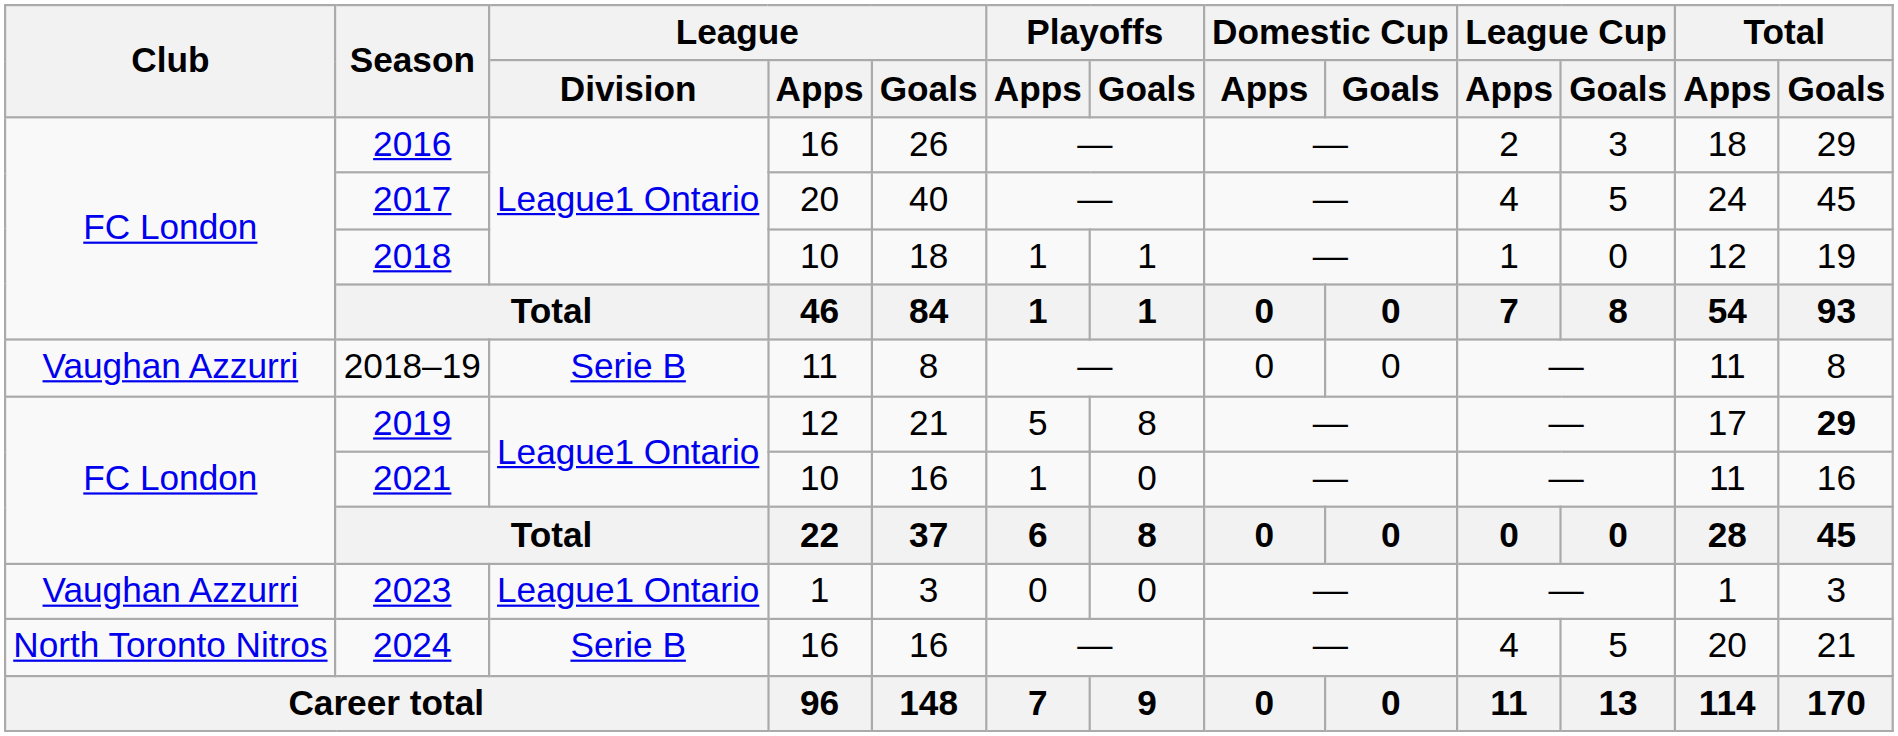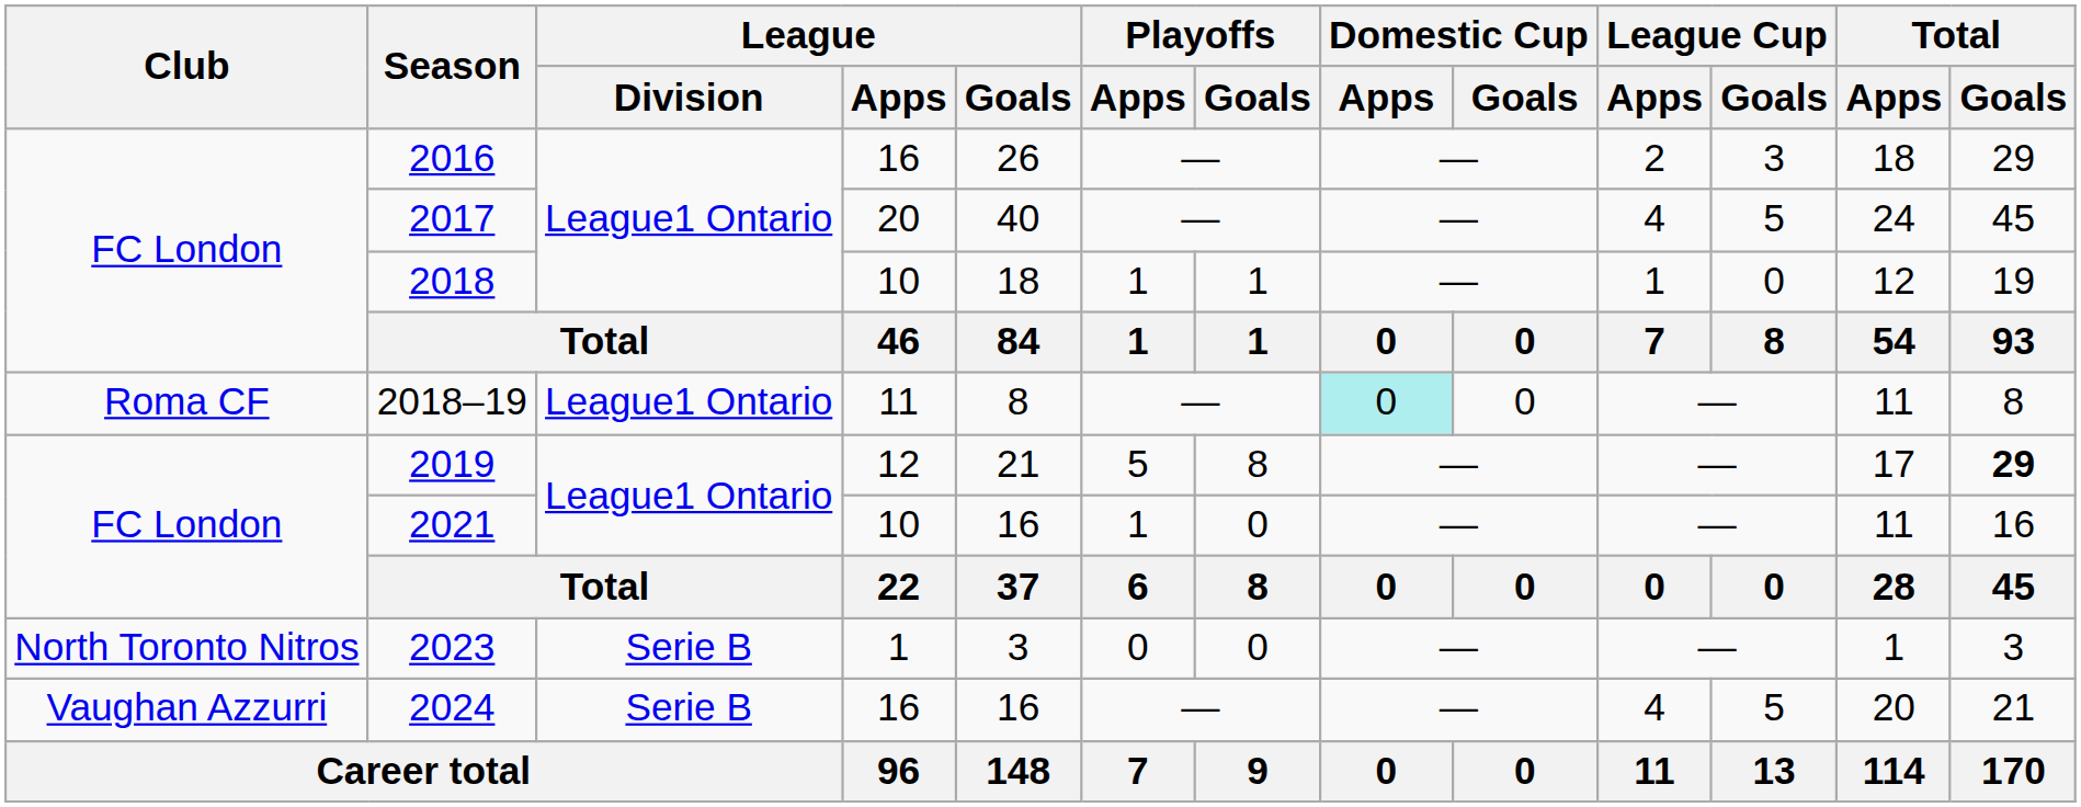2018–19 | Club: Vaughan Azzurri -> Roma CF
2018–19 | League / Division: Serie B -> League1 Ontario
2018–19 | Domestic Cup / Apps: no background -> paleturquoise background
2023 | Club: Vaughan Azzurri -> North Toronto Nitros
2023 | League / Division: League1 Ontario -> Serie B
2024 | Club: North Toronto Nitros -> Vaughan Azzurri
